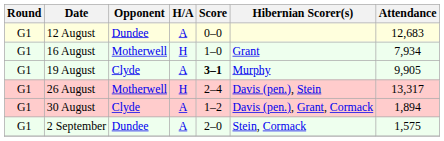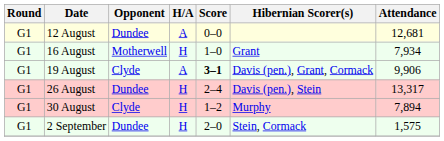12 August | Attendance: 12,683 -> 12,681
19 August | Hibernian Scorer(s): Murphy -> Davis (pen.), Grant, Cormack
19 August | Attendance: 9,905 -> 9,906
26 August | Opponent: Motherwell -> Dundee
30 August | H/A: A -> H
30 August | Hibernian Scorer(s): Davis (pen.), Grant, Cormack -> Murphy
30 August | Attendance: 1,894 -> 7,894
2 September | H/A: A -> H
